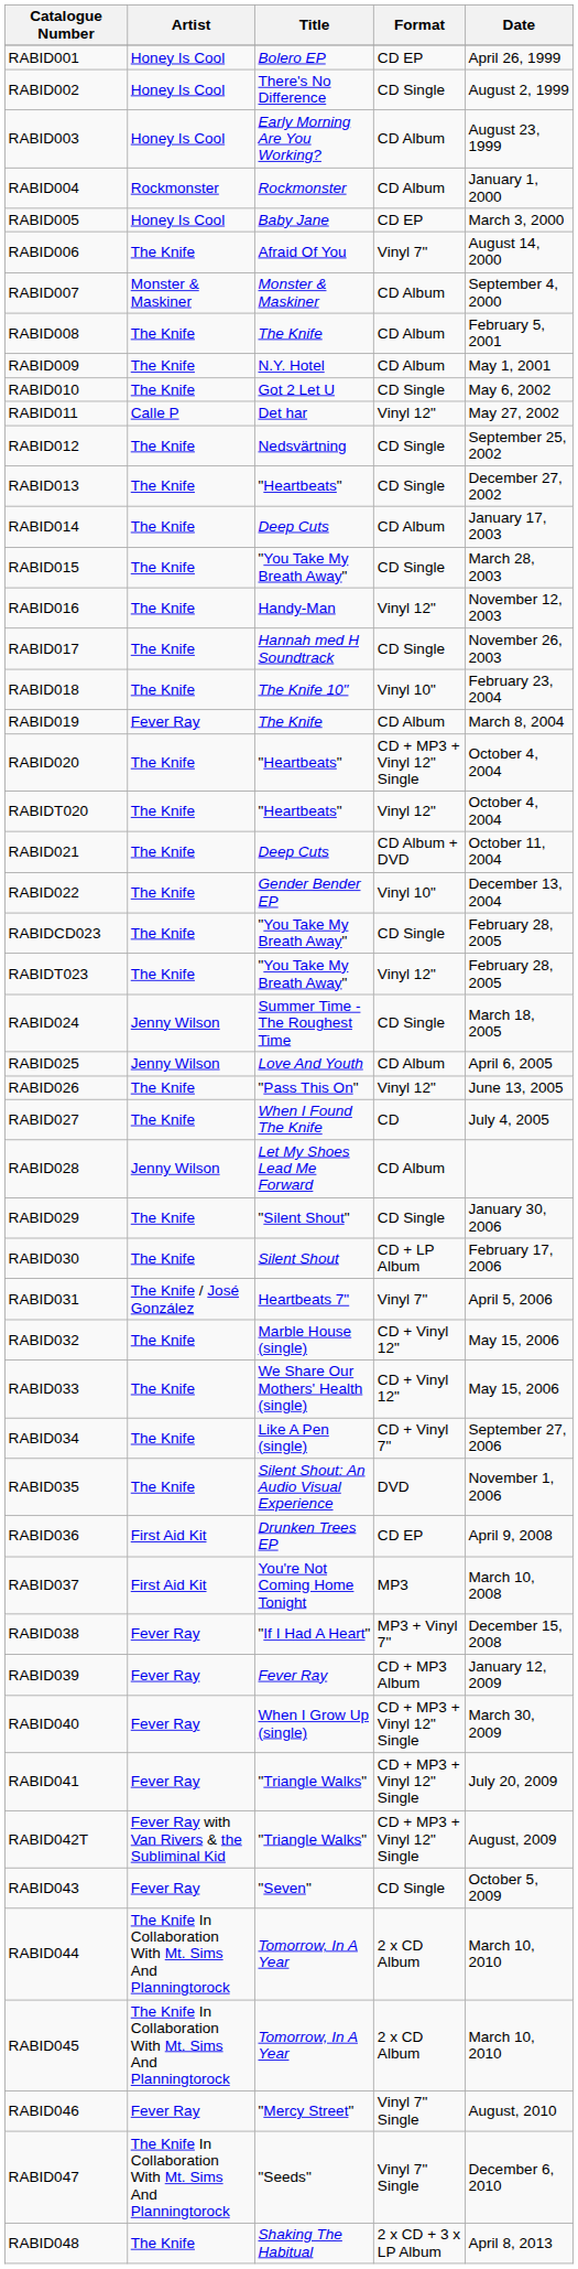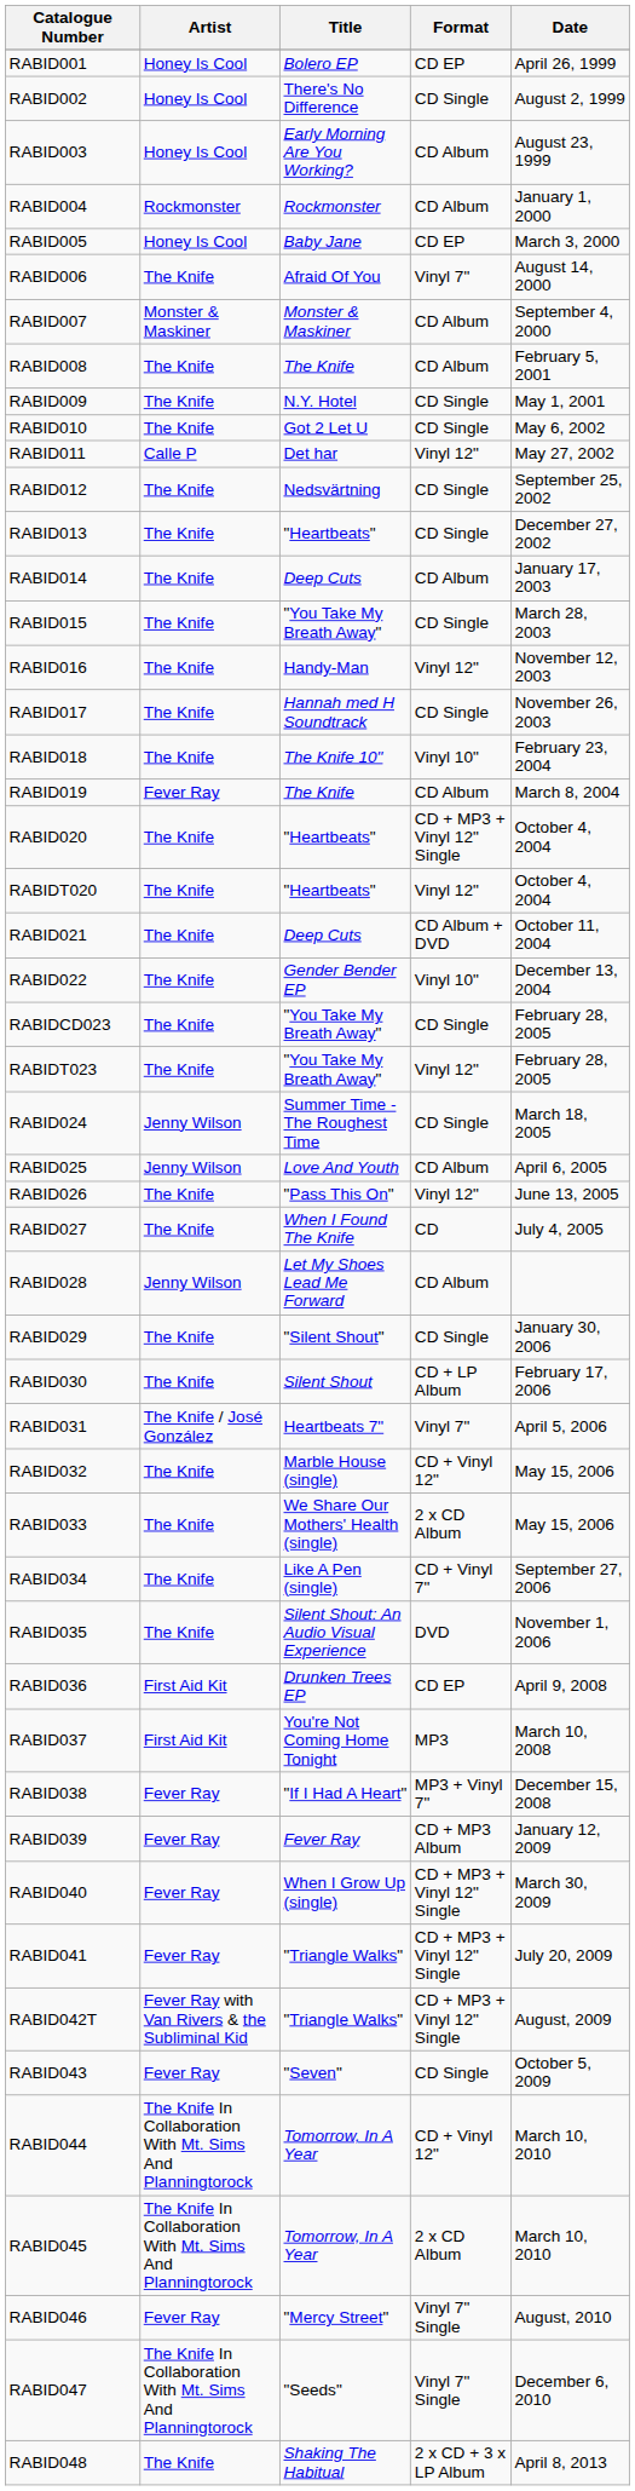RABID009 | Format: CD Album -> CD Single
RABID033 | Format: CD + Vinyl 12" -> 2 x CD Album
RABID044 | Format: 2 x CD Album -> CD + Vinyl 12"
